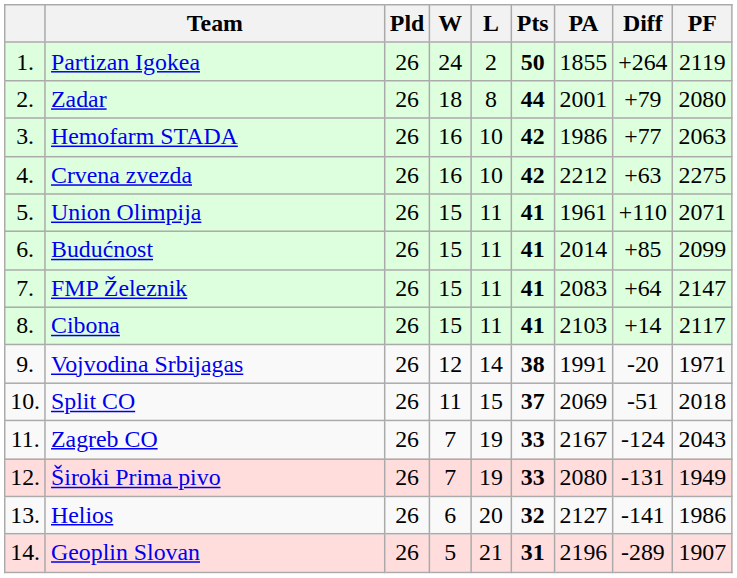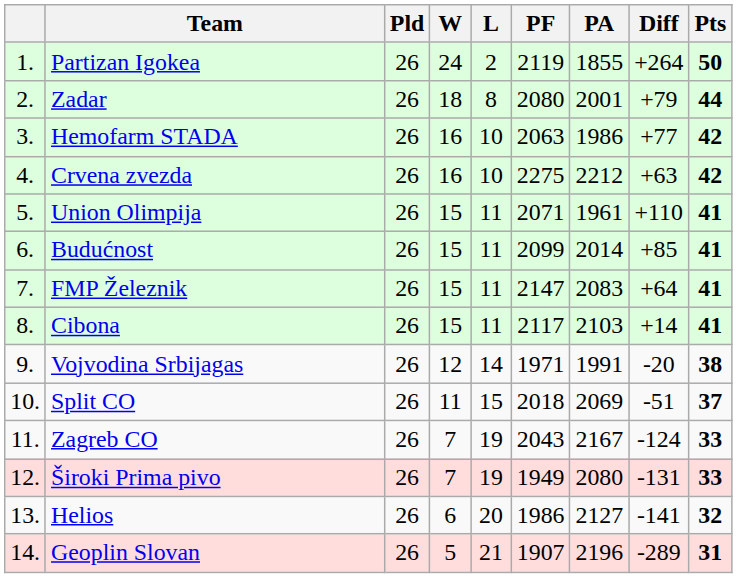columns swapped: PF <-> Pts
